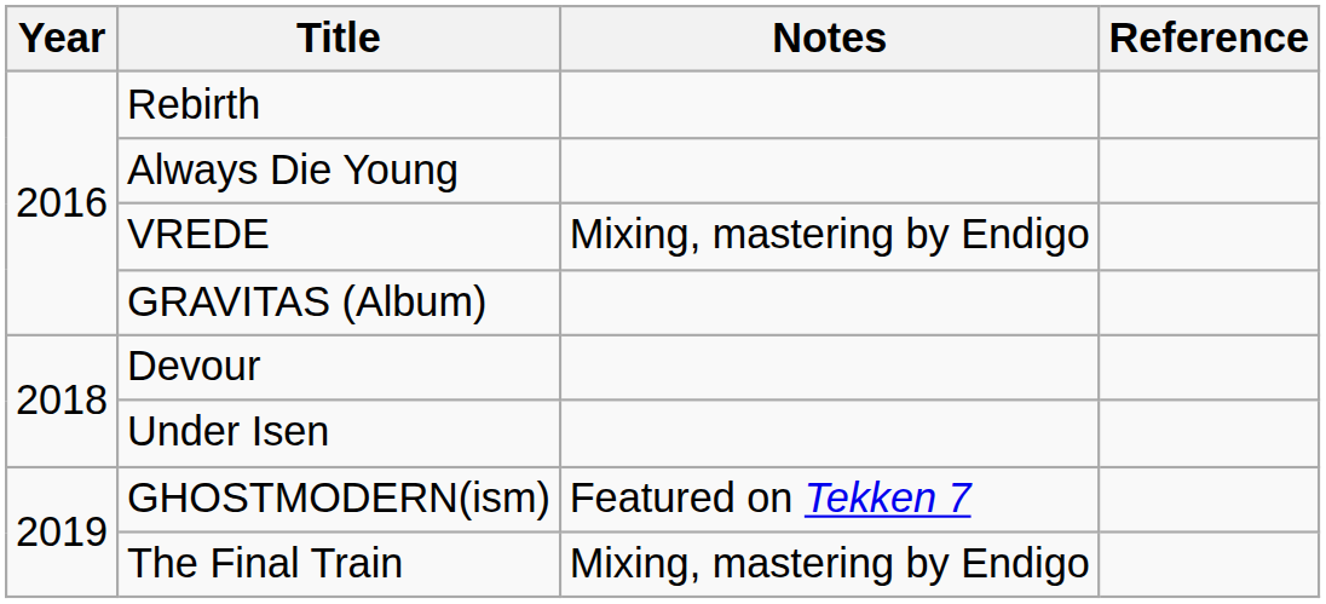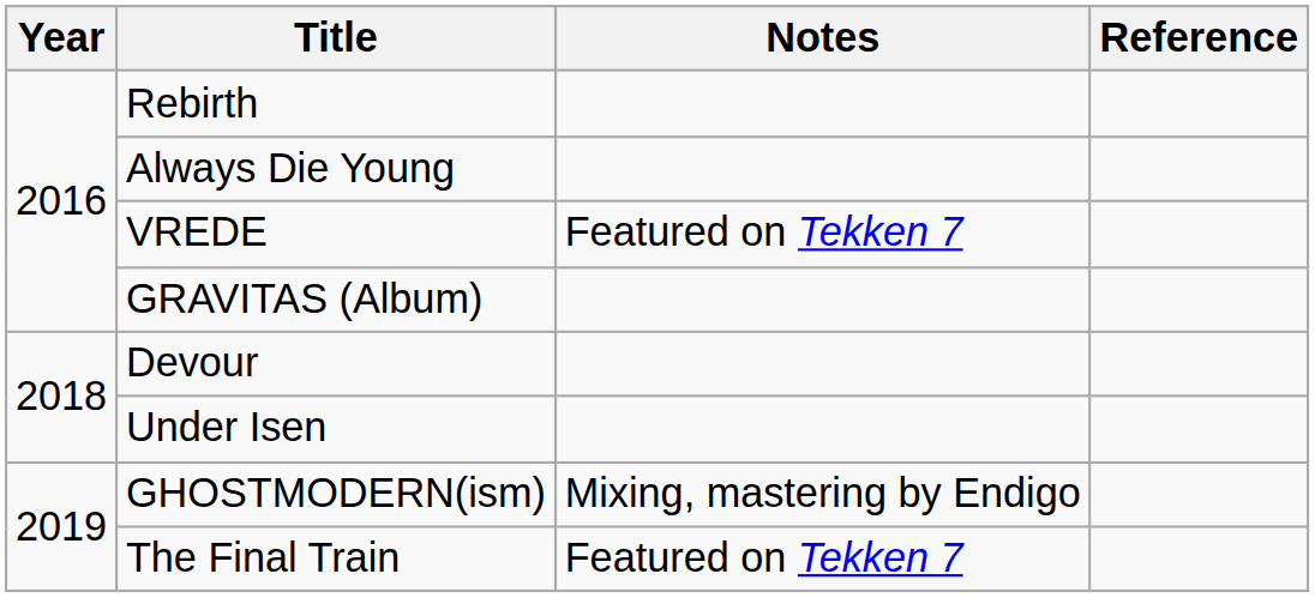VREDE | Notes: Mixing, mastering by Endigo -> Featured on Tekken 7
GHOSTMODERN(ism) | Notes: Featured on Tekken 7 -> Mixing, mastering by Endigo
The Final Train | Notes: Mixing, mastering by Endigo -> Featured on Tekken 7
